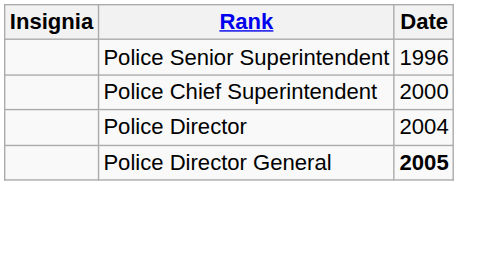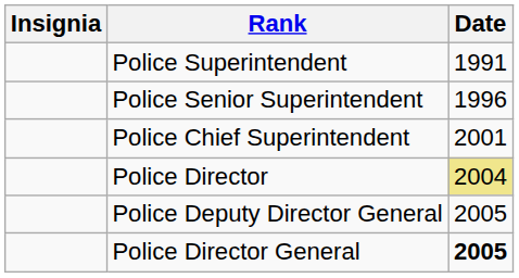+ row: Police Superintendent | 1991
Police Chief Superintendent | Date: 2000 -> 2001
Police Director | Date: no background -> khaki background
+ row: Police Deputy Director General | 2005
